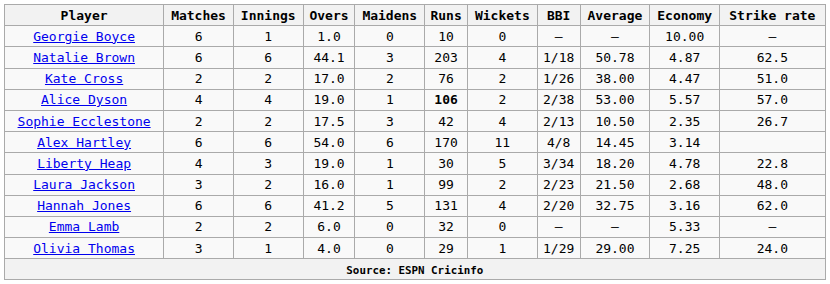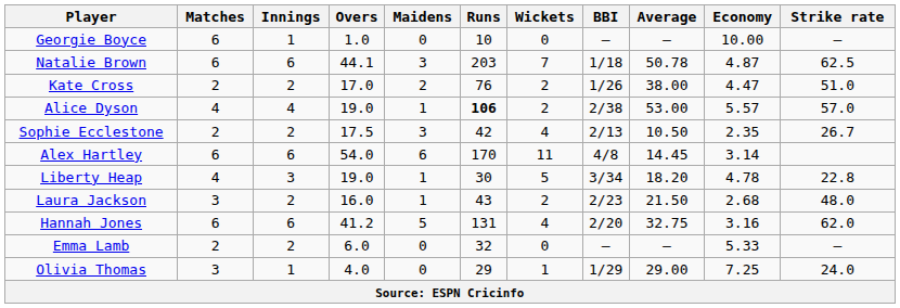Natalie Brown | Wickets: 4 -> 7
Laura Jackson | Runs: 99 -> 43
